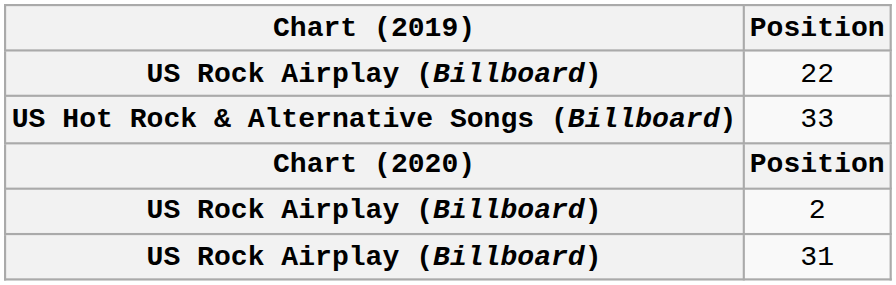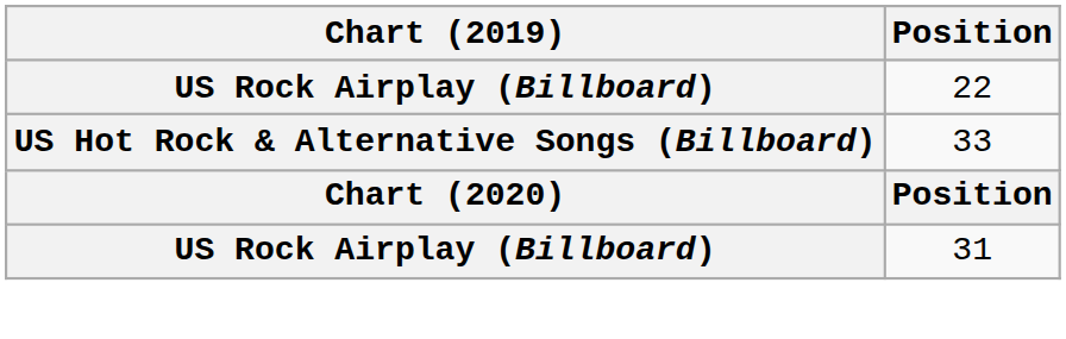- row: US Rock Airplay (Billboard) | 2
